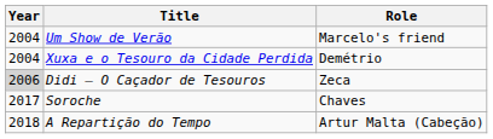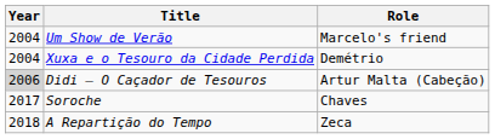Didi – O Caçador de Tesouros | Role: Zeca -> Artur Malta (Cabeção)
A Repartição do Tempo | Role: Artur Malta (Cabeção) -> Zeca
